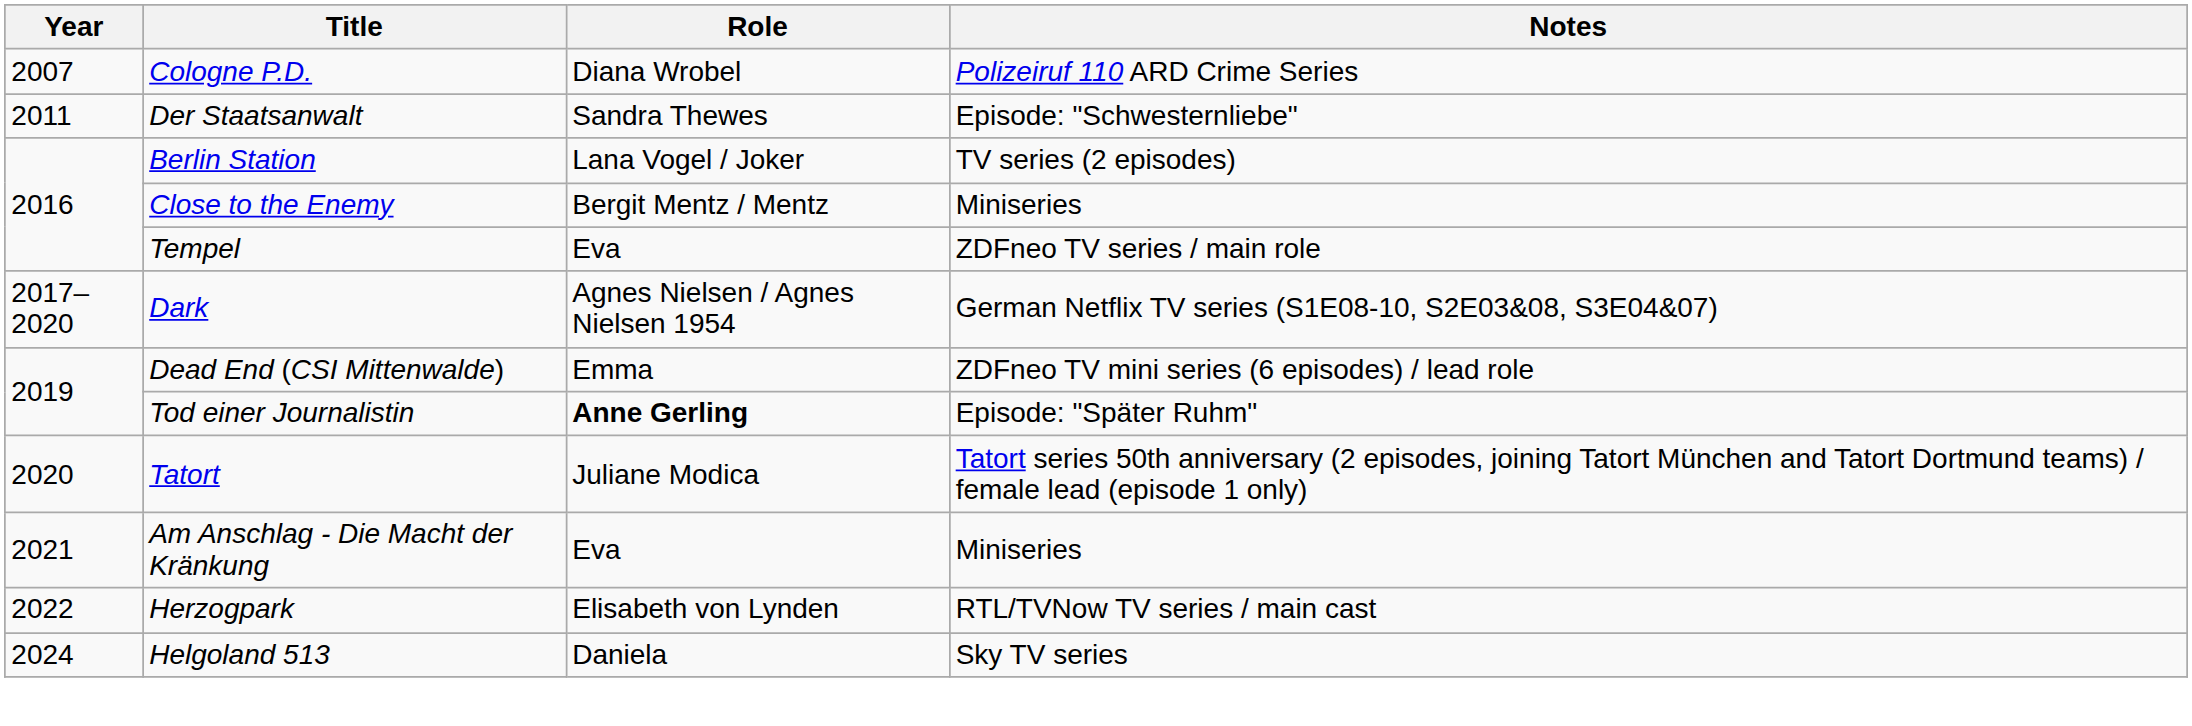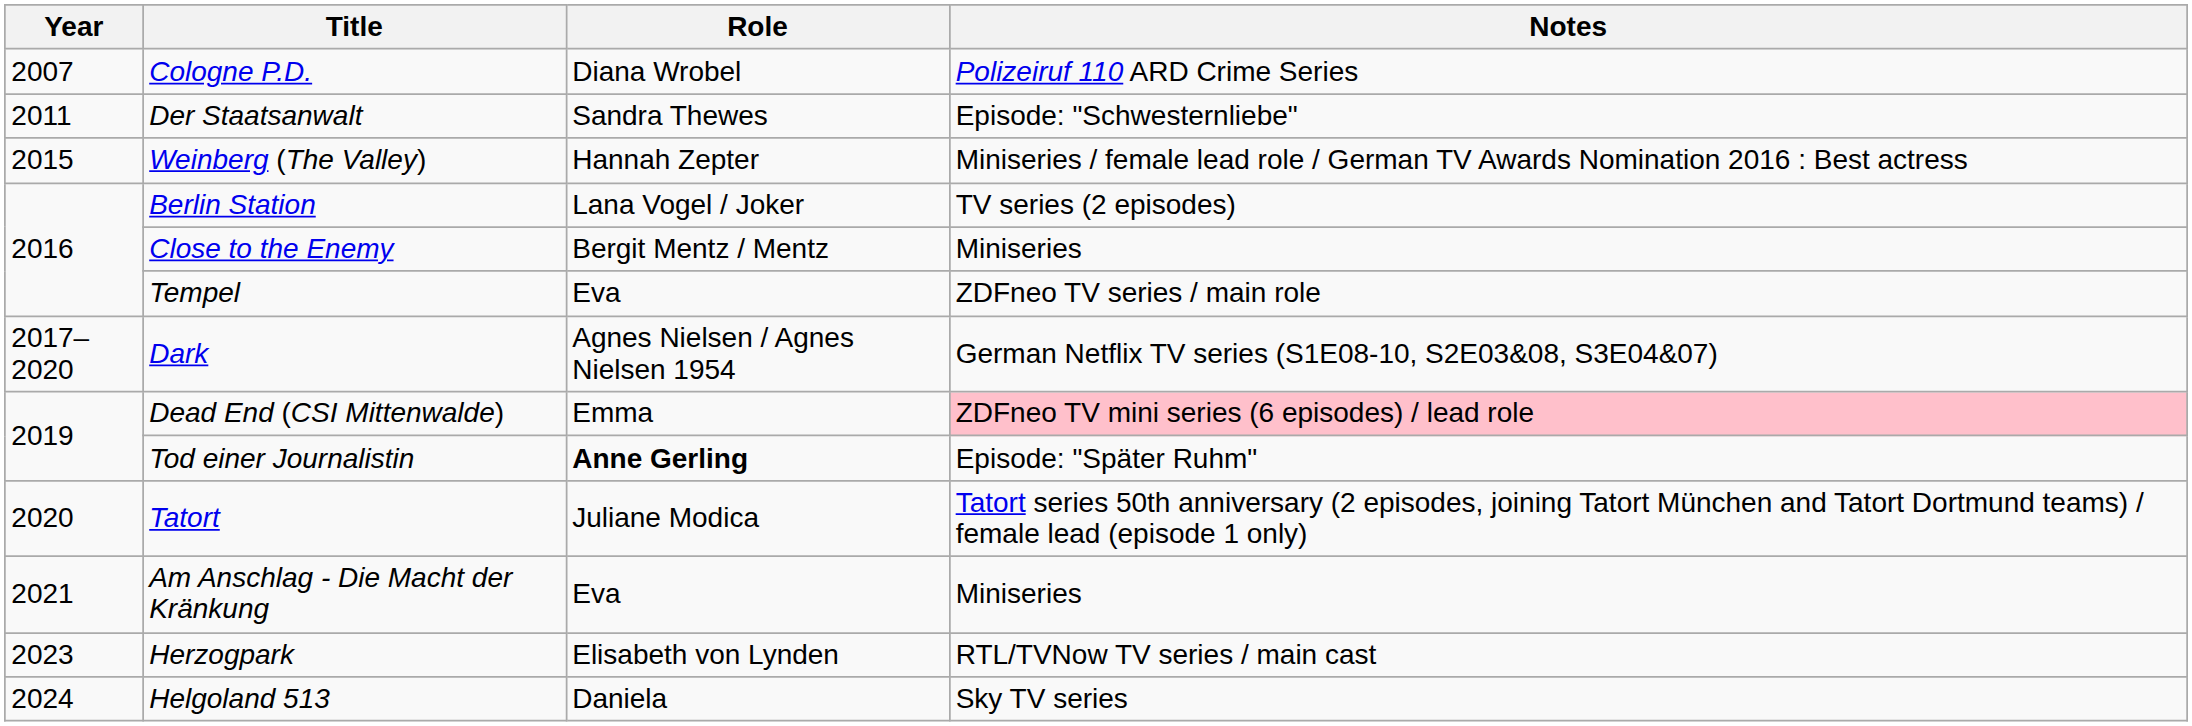+ row: 2015 | Weinberg (The Valley) | Hannah Zepter | Miniseries / female lead role / German TV Awards Nomination 2016 : Best actress
Dead End (CSI Mittenwalde) | Notes: no background -> pink background
Herzogpark | Year: 2022 -> 2023
